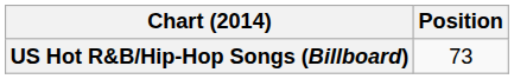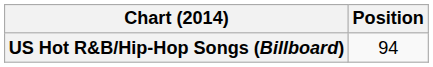US Hot R&B/Hip-Hop Songs (Billboard) | Position: 73 -> 94
